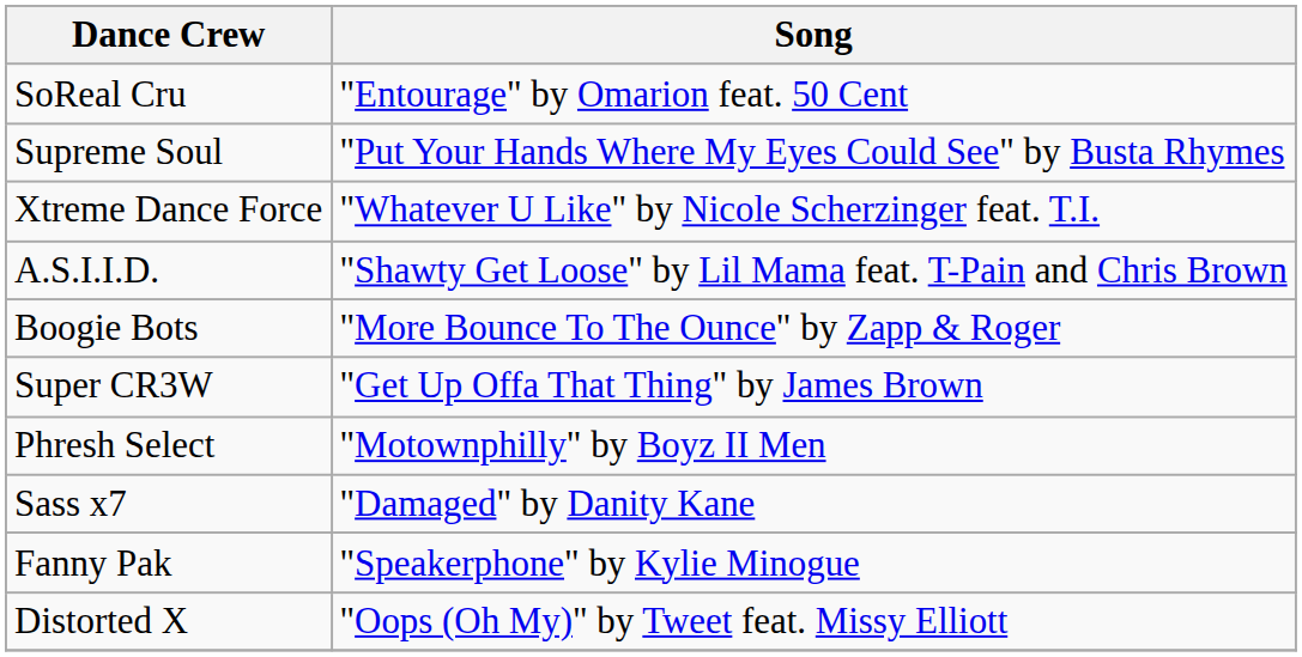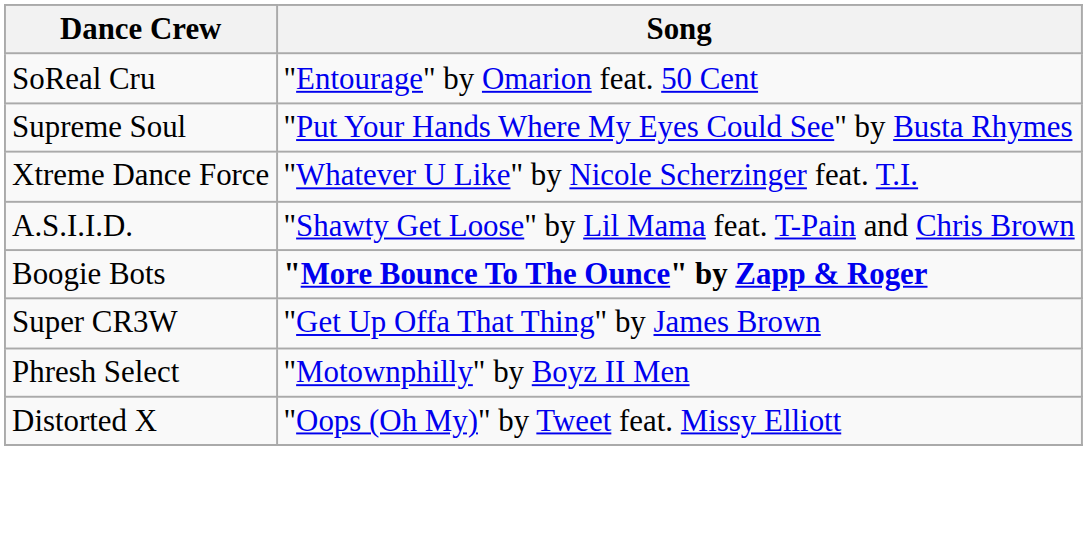Boogie Bots | Song: normal -> bold
- row: Sass x7 | "Damaged" by Danity Kane
- row: Fanny Pak | "Speakerphone" by Kylie Minogue
